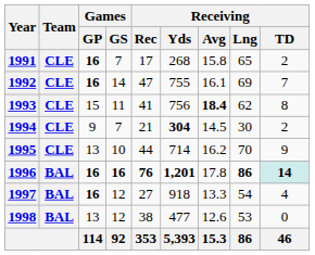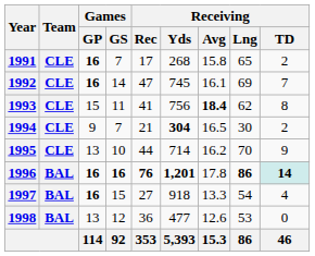1992 | Receiving / Yds: 755 -> 745
1994 | Receiving / Avg: 14.5 -> 16.5
1997 | Games / GS: 12 -> 15
1998 | Receiving / Rec: 38 -> 36
